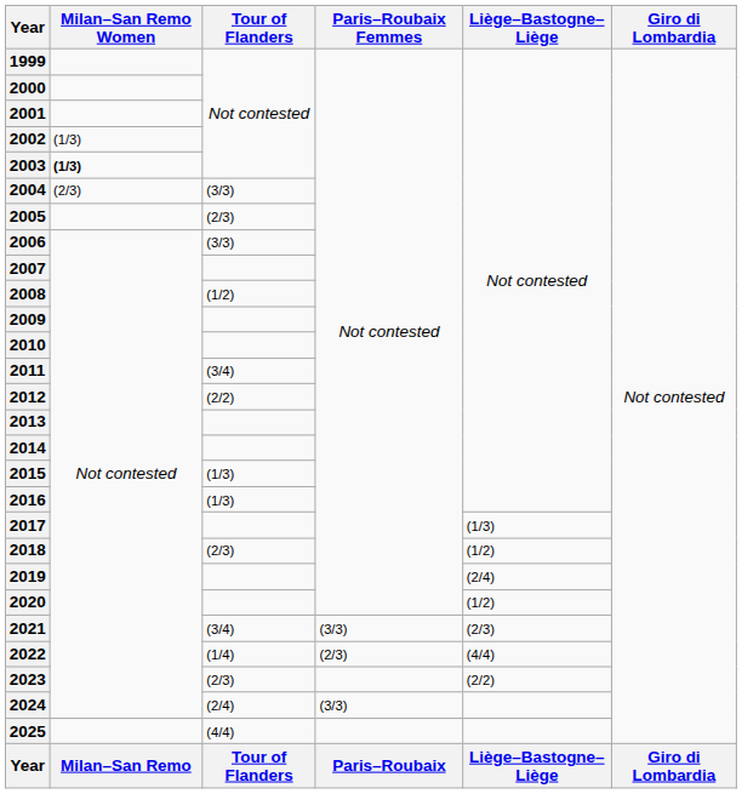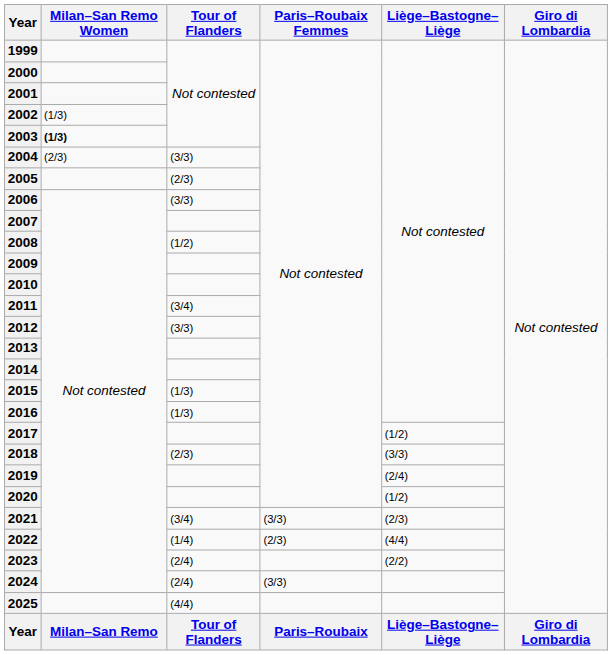2012 | Tour of Flanders: (2/2) -> (3/3)
2017 | Liège–Bastogne–Liège: (1/3) -> (1/2)
2018 | Liège–Bastogne–Liège: (1/2) -> (3/3)
2023 | Tour of Flanders: (2/3) -> (2/4)
